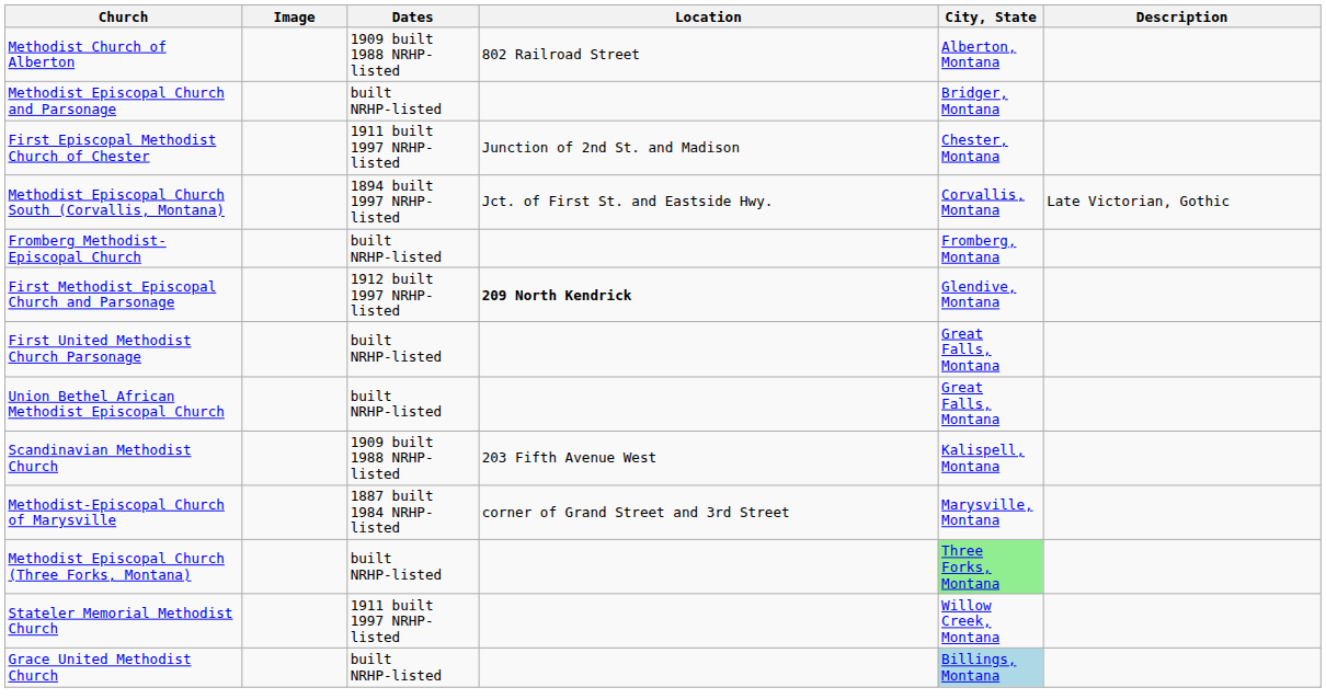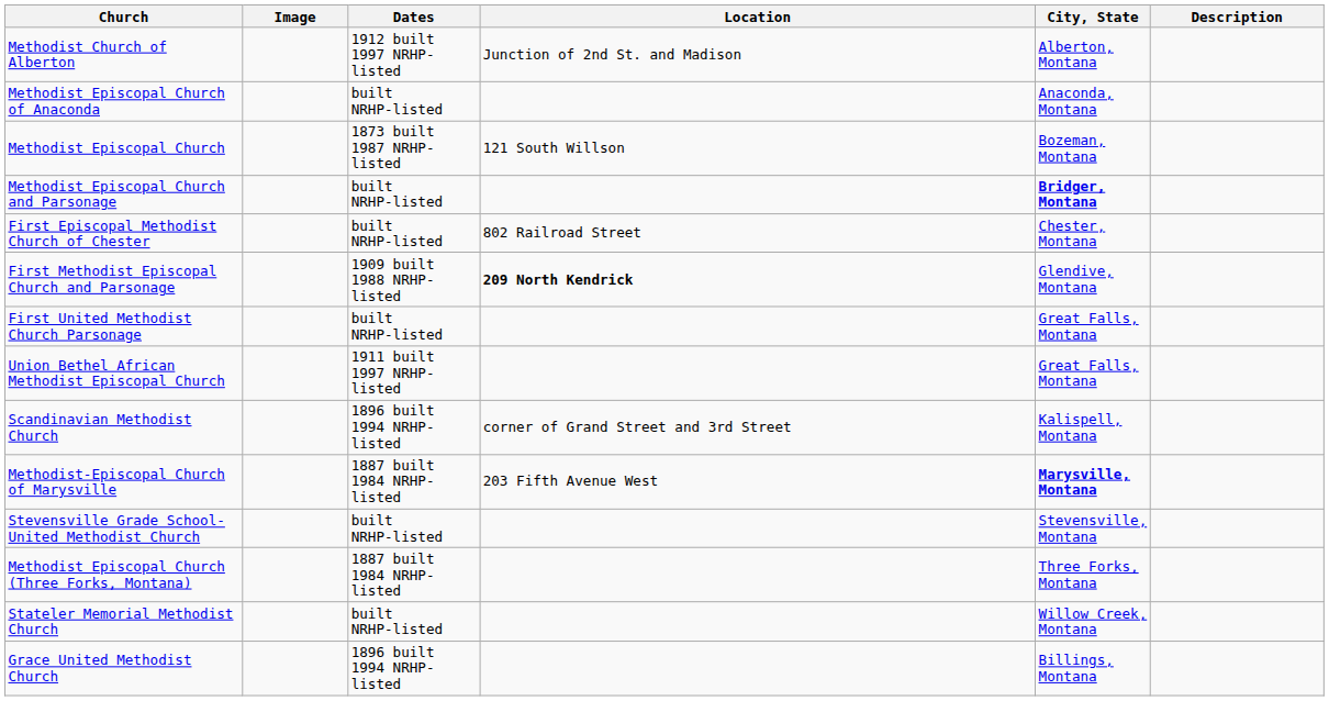Methodist Church of Alberton | Dates: 1909 built 1988 NRHP-listed -> 1912 built 1997 NRHP-listed
Methodist Church of Alberton | Location: 802 Railroad Street -> Junction of 2nd St. and Madison
+ row: Methodist Episcopal Church of Anaconda | built NRHP-listed | Anaconda, Montana
+ row: Methodist Episcopal Church | 1873 built 1987 NRHP-listed | 121 South Willson | Bozeman, Montana
Methodist Episcopal Church and Parsonage | City, State: normal -> bold
First Episcopal Methodist Church of Chester | Dates: 1911 built 1997 NRHP-listed -> built NRHP-listed
First Episcopal Methodist Church of Chester | Location: Junction of 2nd St. and Madison -> 802 Railroad Street
- row: Methodist Episcopal Church South (Corvallis, Montana) | 1894 built 1997 NRHP-listed | Jct. of First St. and Eastside Hwy. | Corvallis, Montana | Late Victorian, Gothic
- row: Fromberg Methodist-Episcopal Church | built NRHP-listed | Fromberg, Montana
First Methodist Episcopal Church and Parsonage | Dates: 1912 built 1997 NRHP-listed -> 1909 built 1988 NRHP-listed
Union Bethel African Methodist Episcopal Church | Dates: built NRHP-listed -> 1911 built 1997 NRHP-listed
Scandinavian Methodist Church | Dates: 1909 built 1988 NRHP-listed -> 1896 built 1994 NRHP-listed
Scandinavian Methodist Church | Location: 203 Fifth Avenue West -> corner of Grand Street and 3rd Street
Methodist-Episcopal Church of Marysville | Location: corner of Grand Street and 3rd Street -> 203 Fifth Avenue West
Methodist-Episcopal Church of Marysville | City, State: normal -> bold
+ row: Stevensville Grade School-United Methodist Church | built NRHP-listed | Stevensville, Montana
Methodist Episcopal Church (Three Forks, Montana) | Dates: built NRHP-listed -> 1887 built 1984 NRHP-listed
Methodist Episcopal Church (Three Forks, Montana) | City, State: lightgreen background -> no background
Stateler Memorial Methodist Church | Dates: 1911 built 1997 NRHP-listed -> built NRHP-listed
Grace United Methodist Church | Dates: built NRHP-listed -> 1896 built 1994 NRHP-listed
Grace United Methodist Church | City, State: lightblue background -> no background
